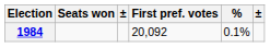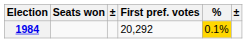1984 | First pref. votes: 20,092 -> 20,292
1984 | %: no background -> gold background
